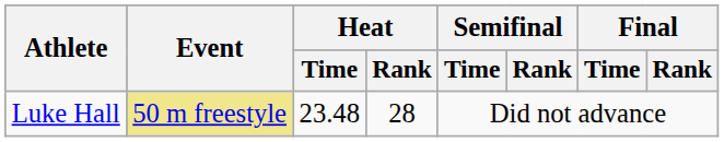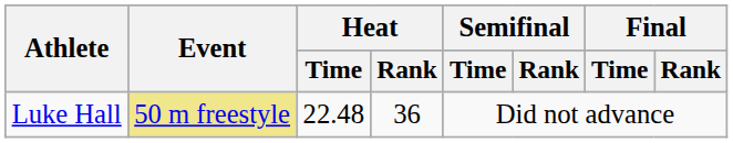Luke Hall | Heat / Time: 23.48 -> 22.48
Luke Hall | Heat / Rank: 28 -> 36
